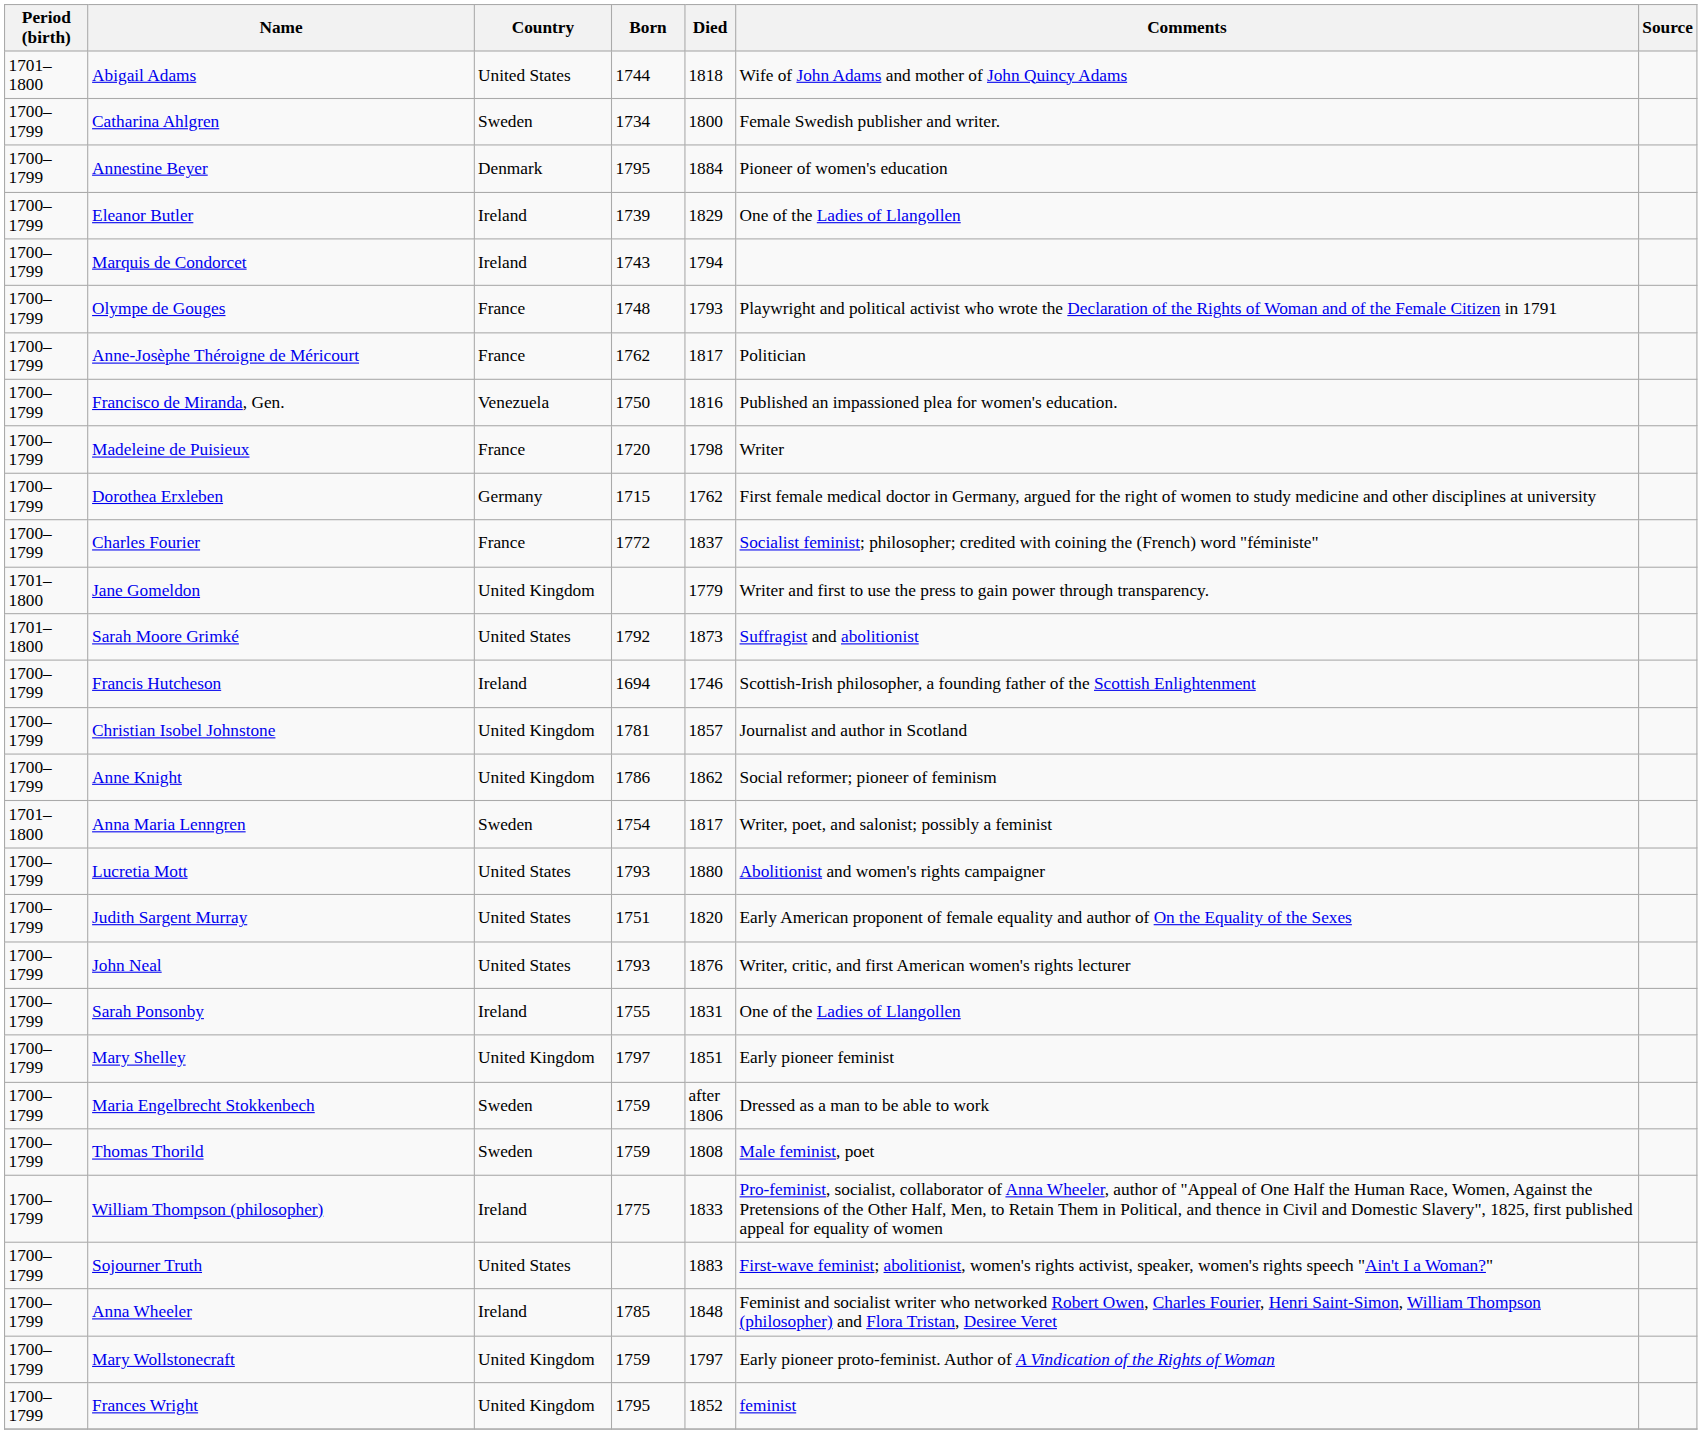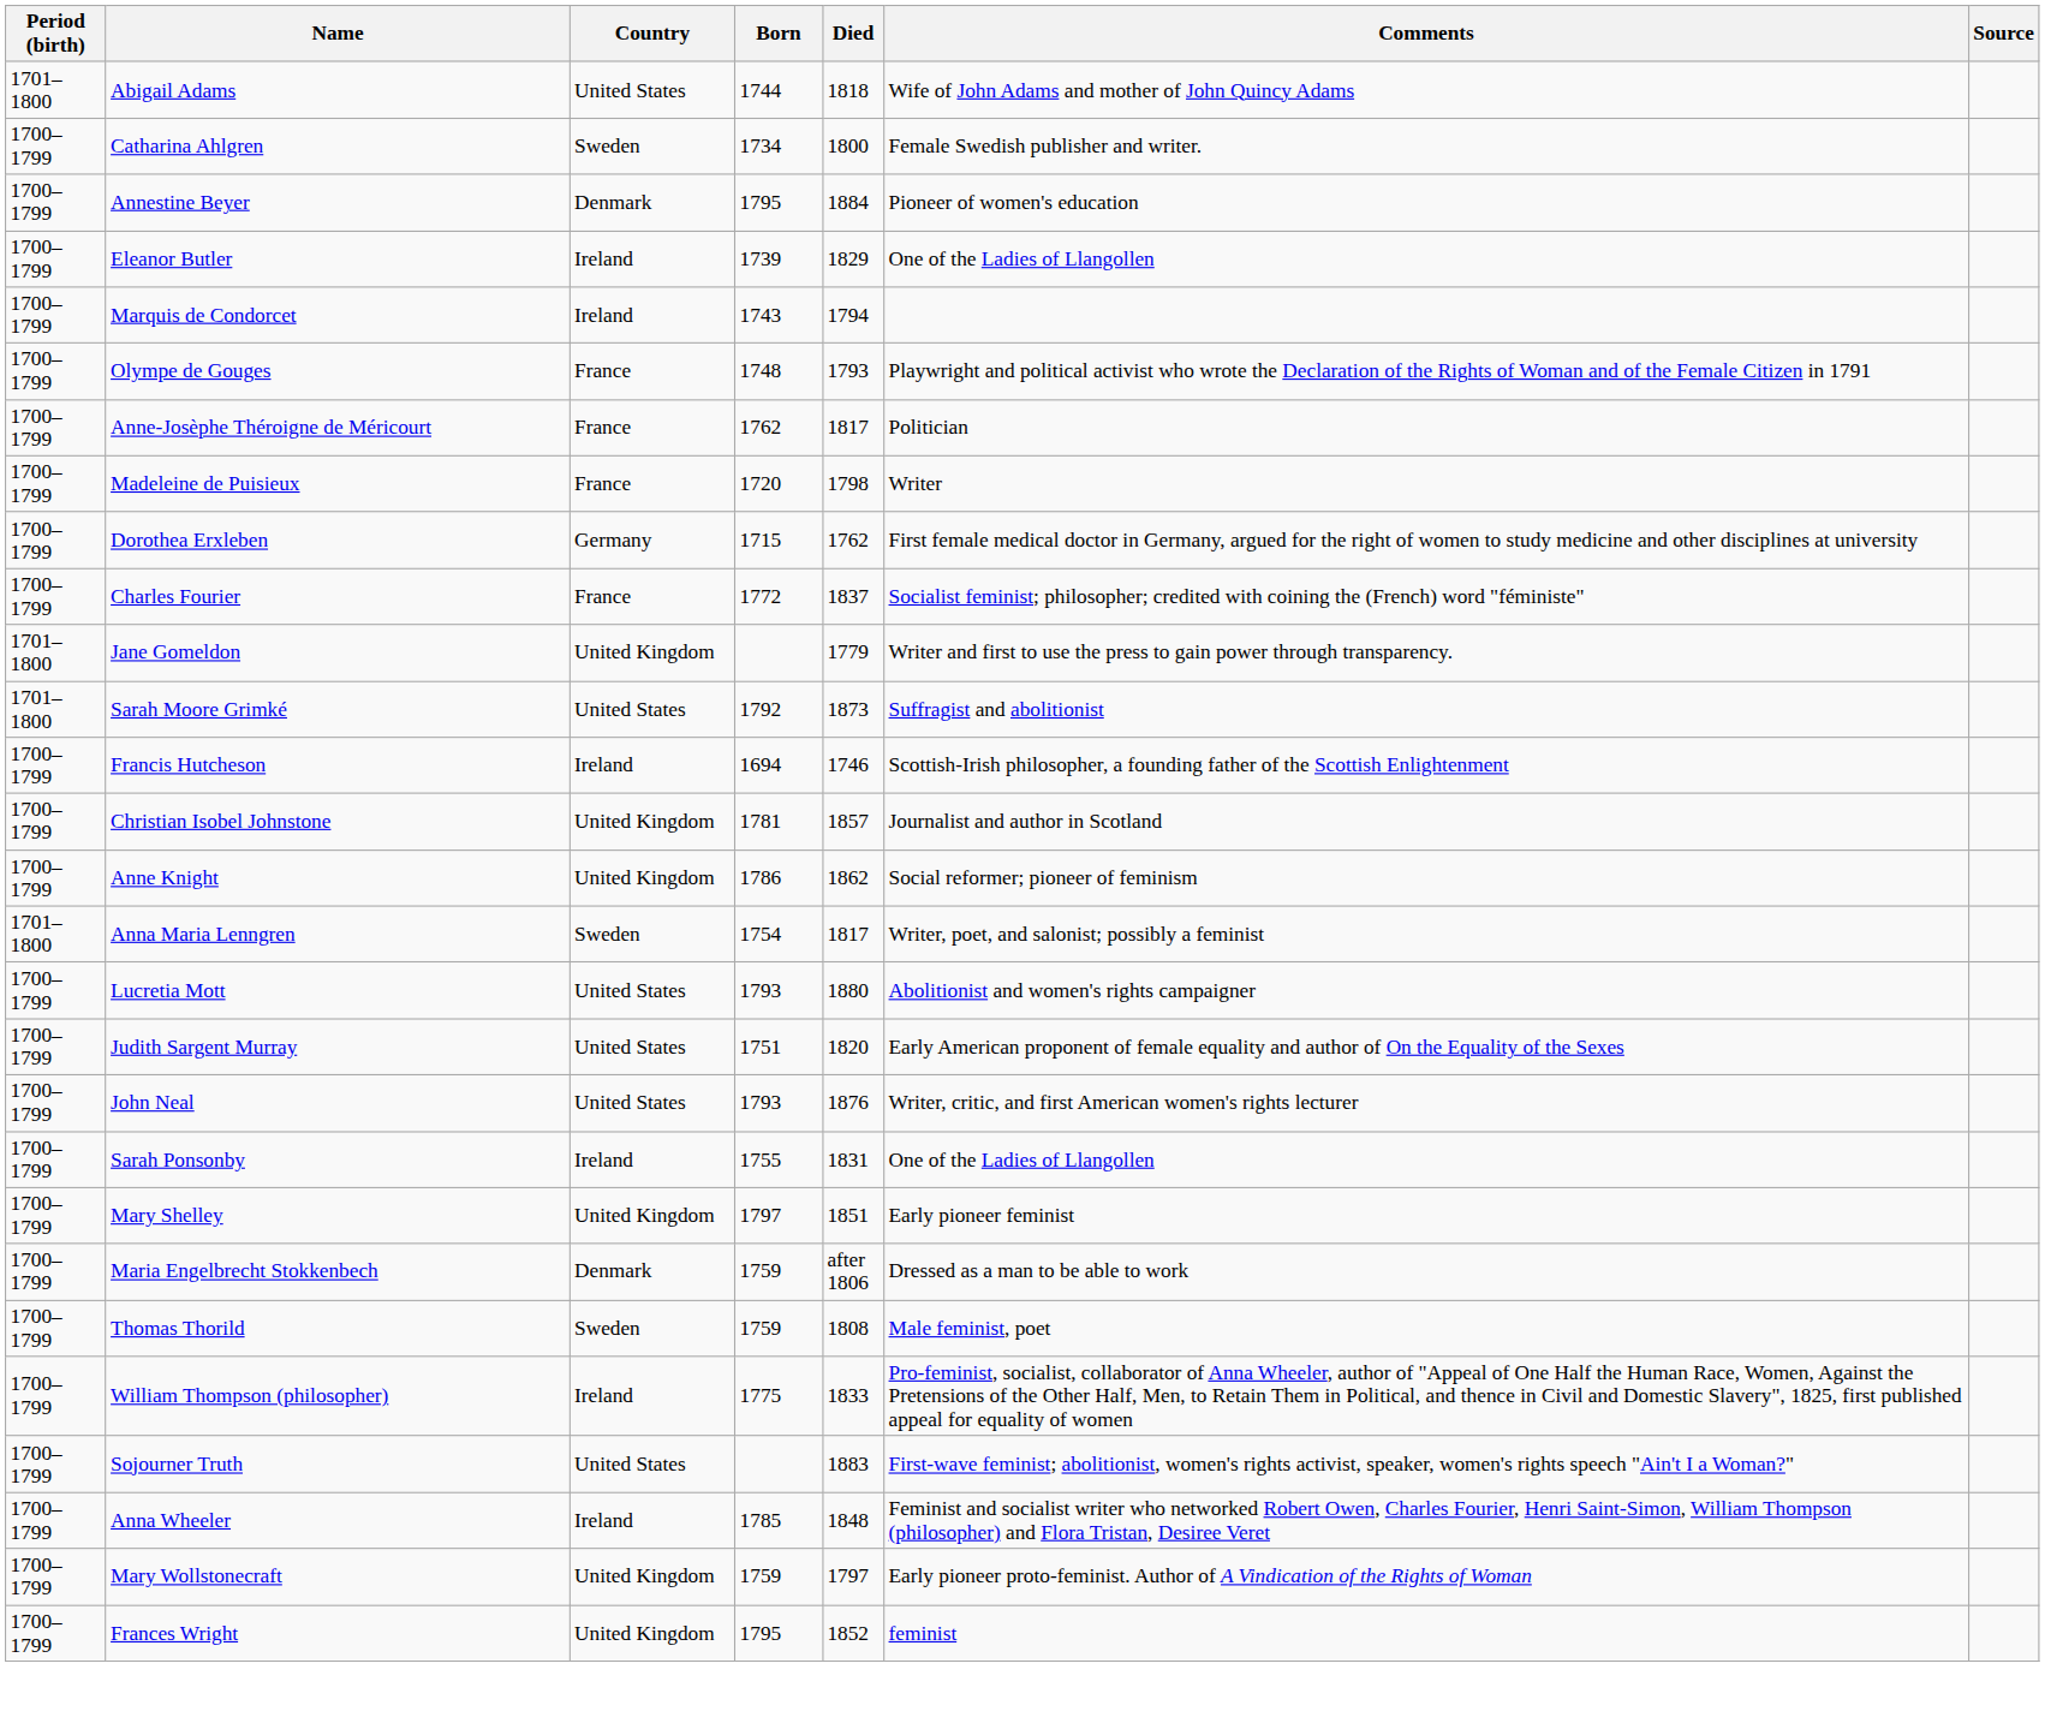- row: 1700–1799 | Francisco de Miranda, Gen. | Venezuela | 1750 | 1816 | Published an impassioned plea for women's education.
Maria Engelbrecht Stokkenbech | Country: Sweden -> Denmark
